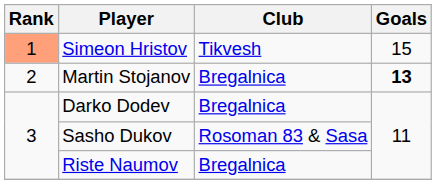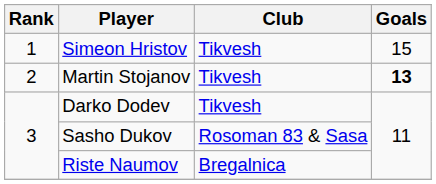Simeon Hristov | Rank: lightsalmon background -> no background
Martin Stojanov | Club: Bregalnica -> Tikvesh
Darko Dodev | Club: Bregalnica -> Tikvesh
